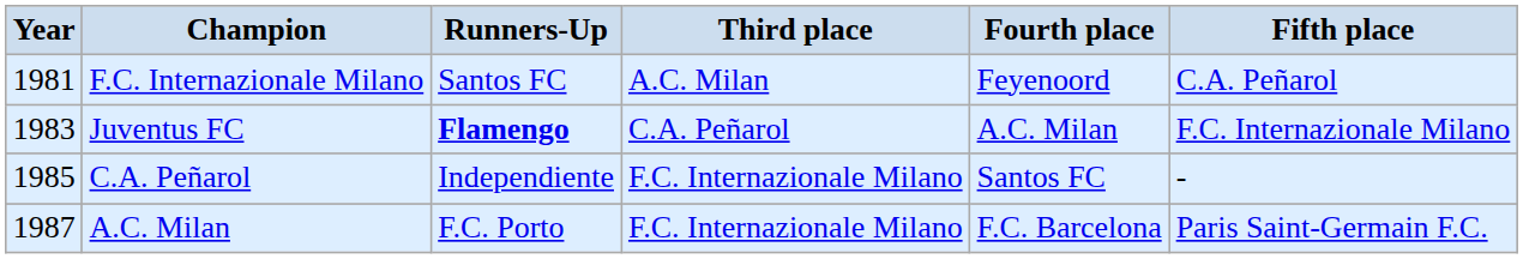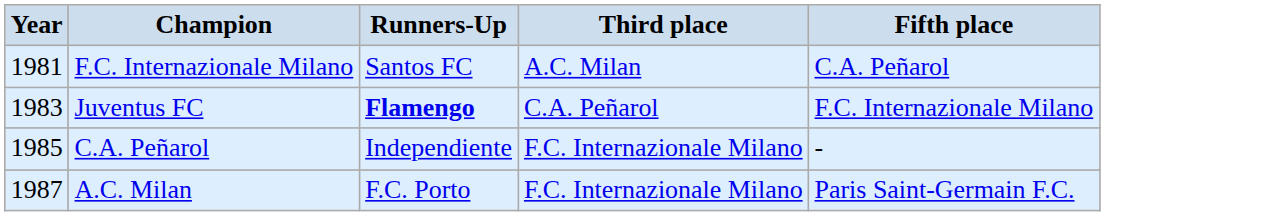- column: Fourth place | Feyenoord | A.C. Milan | Santos FC | F.C. Barcelona
